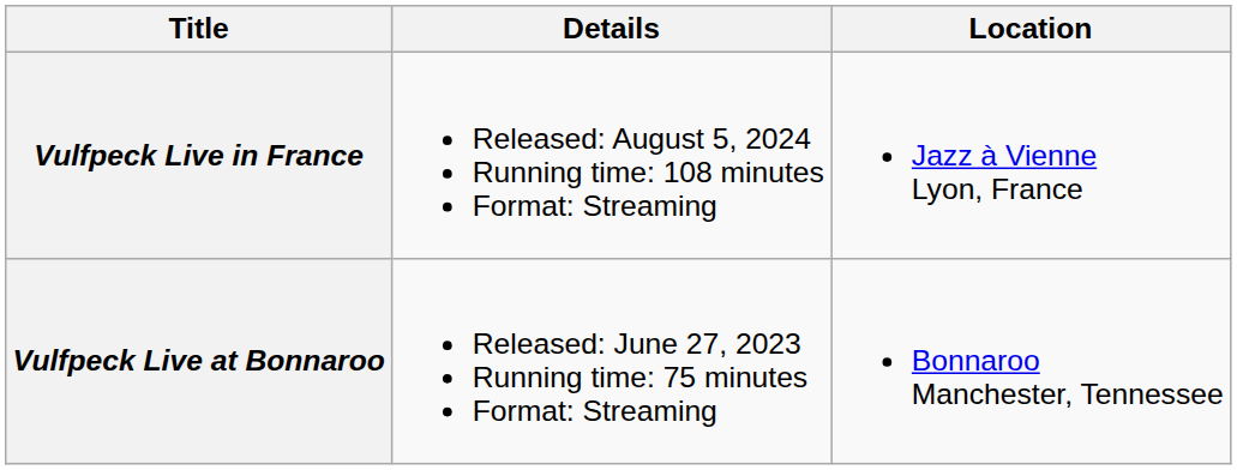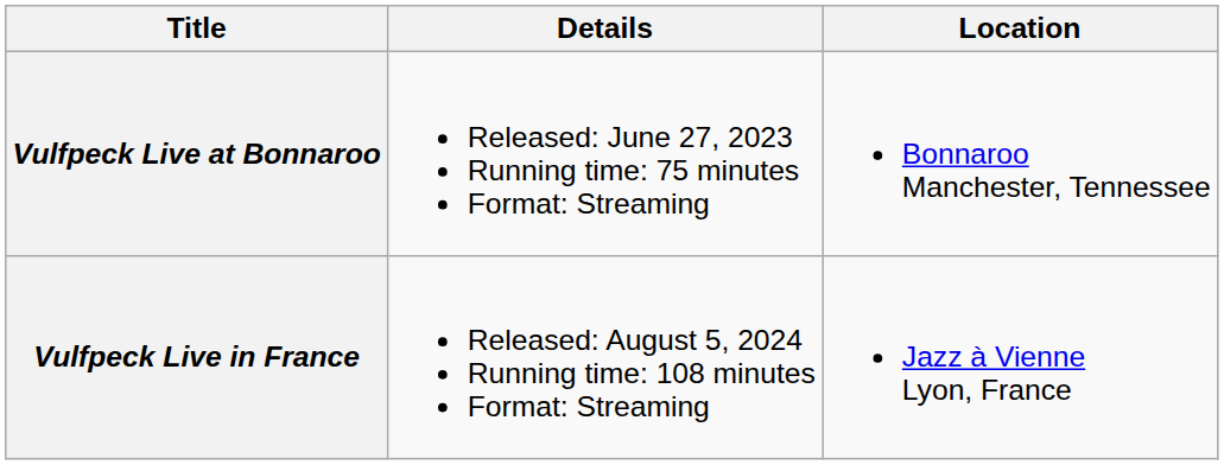rows swapped: Vulfpeck Live at Bonnaroo <-> Vulfpeck Live in France
